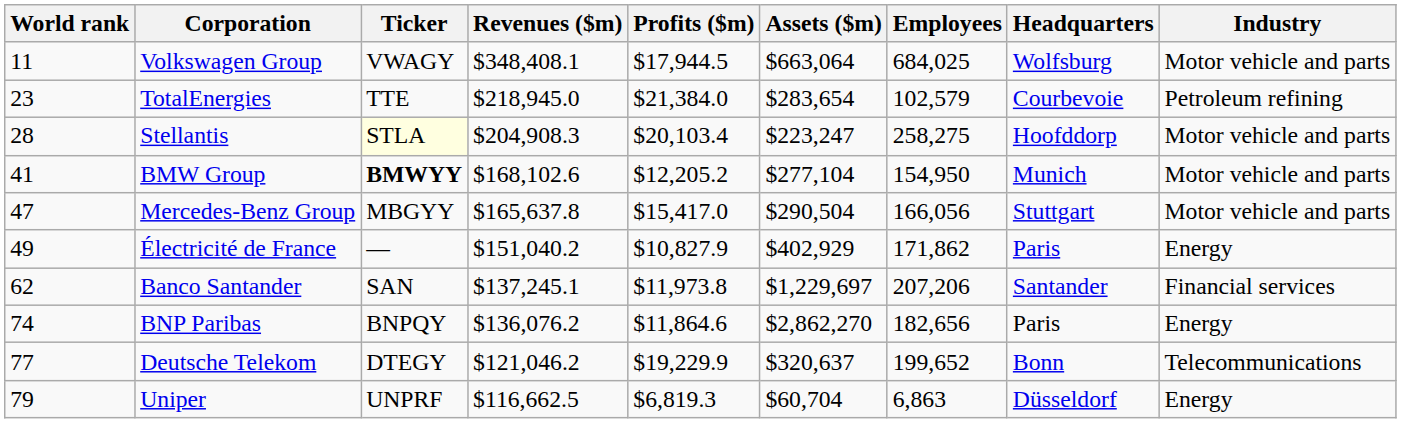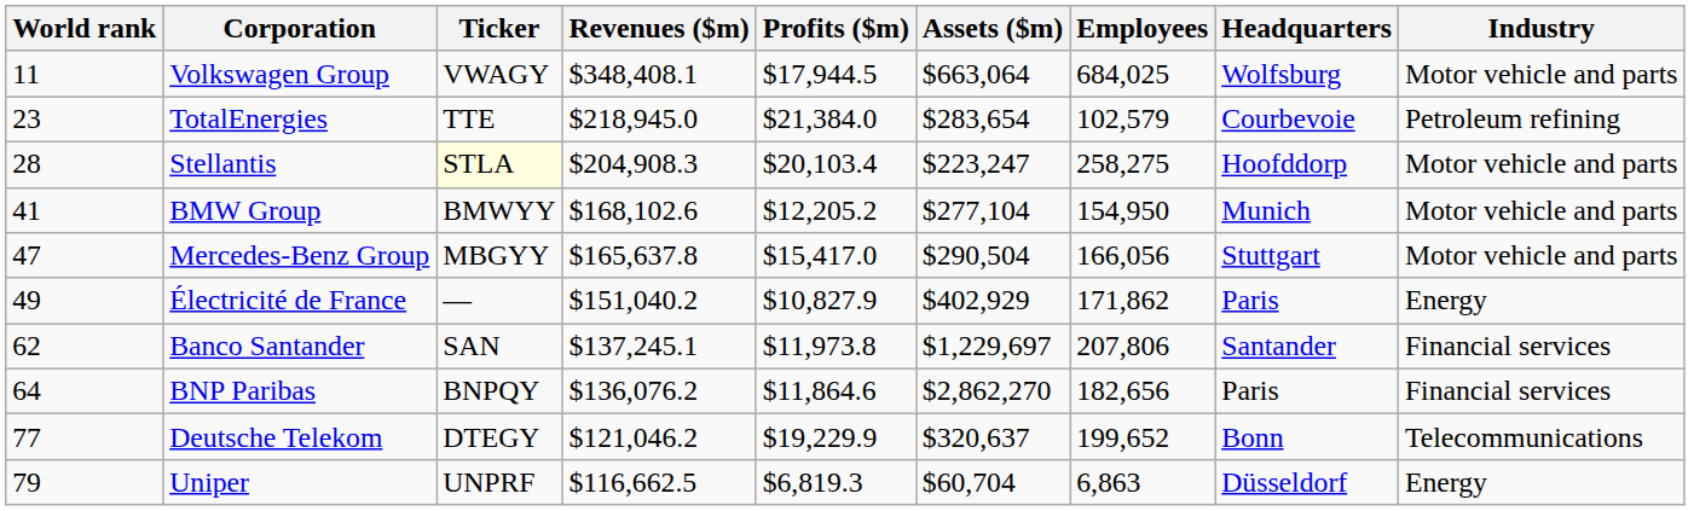BMW Group | Ticker: bold -> normal
Banco Santander | Employees: 207,206 -> 207,806
BNP Paribas | World rank: 74 -> 64
BNP Paribas | Industry: Energy -> Financial services
